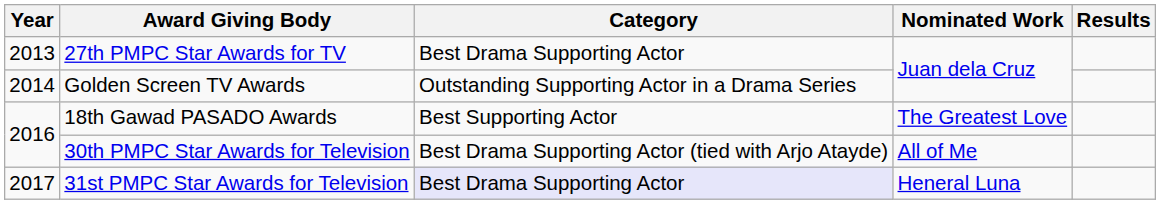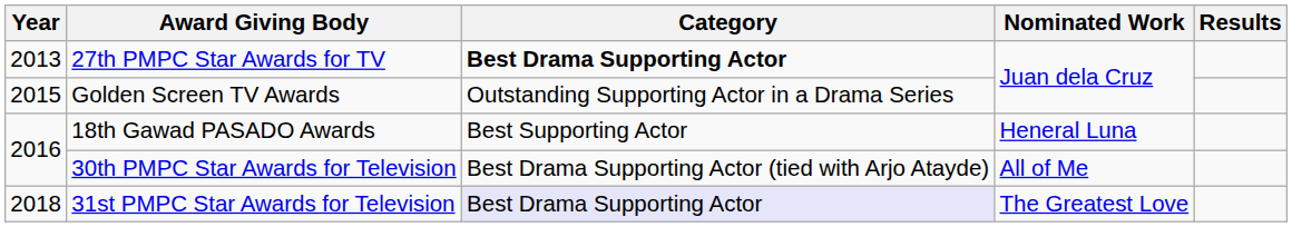27th PMPC Star Awards for TV | Category: normal -> bold
Golden Screen TV Awards | Year: 2014 -> 2015
18th Gawad PASADO Awards | Nominated Work: The Greatest Love -> Heneral Luna
31st PMPC Star Awards for Television | Year: 2017 -> 2018
31st PMPC Star Awards for Television | Nominated Work: Heneral Luna -> The Greatest Love
